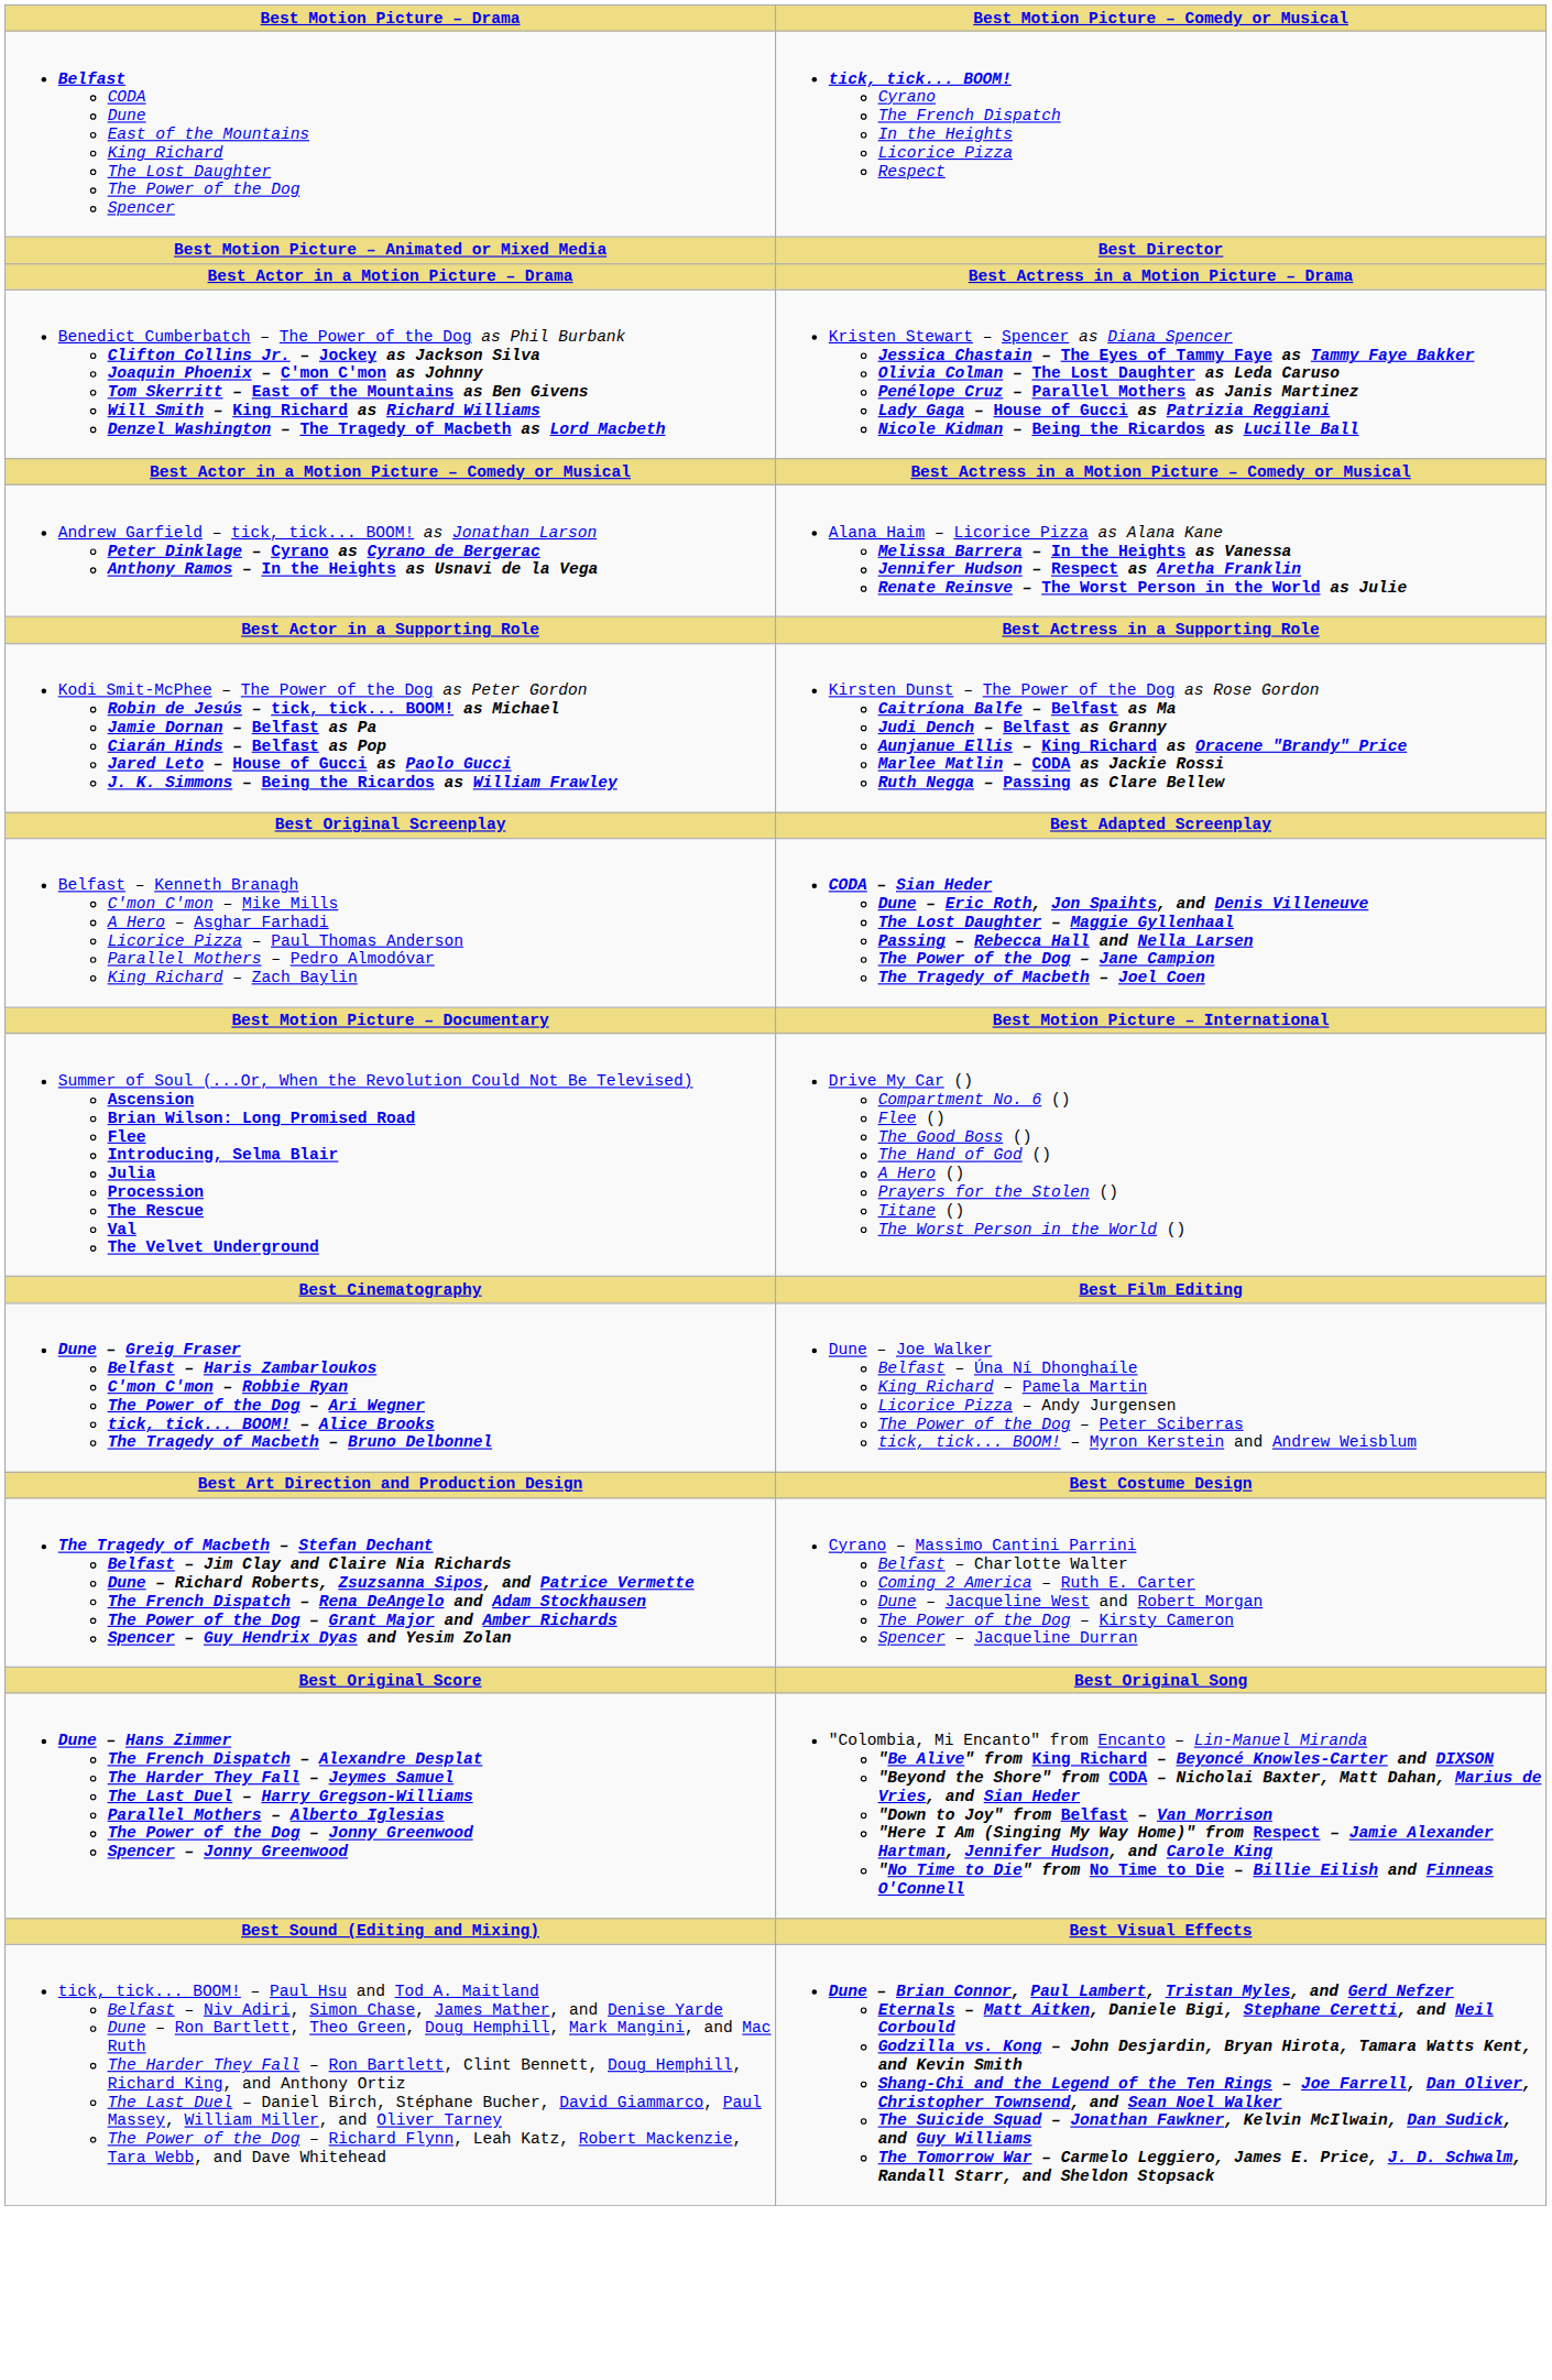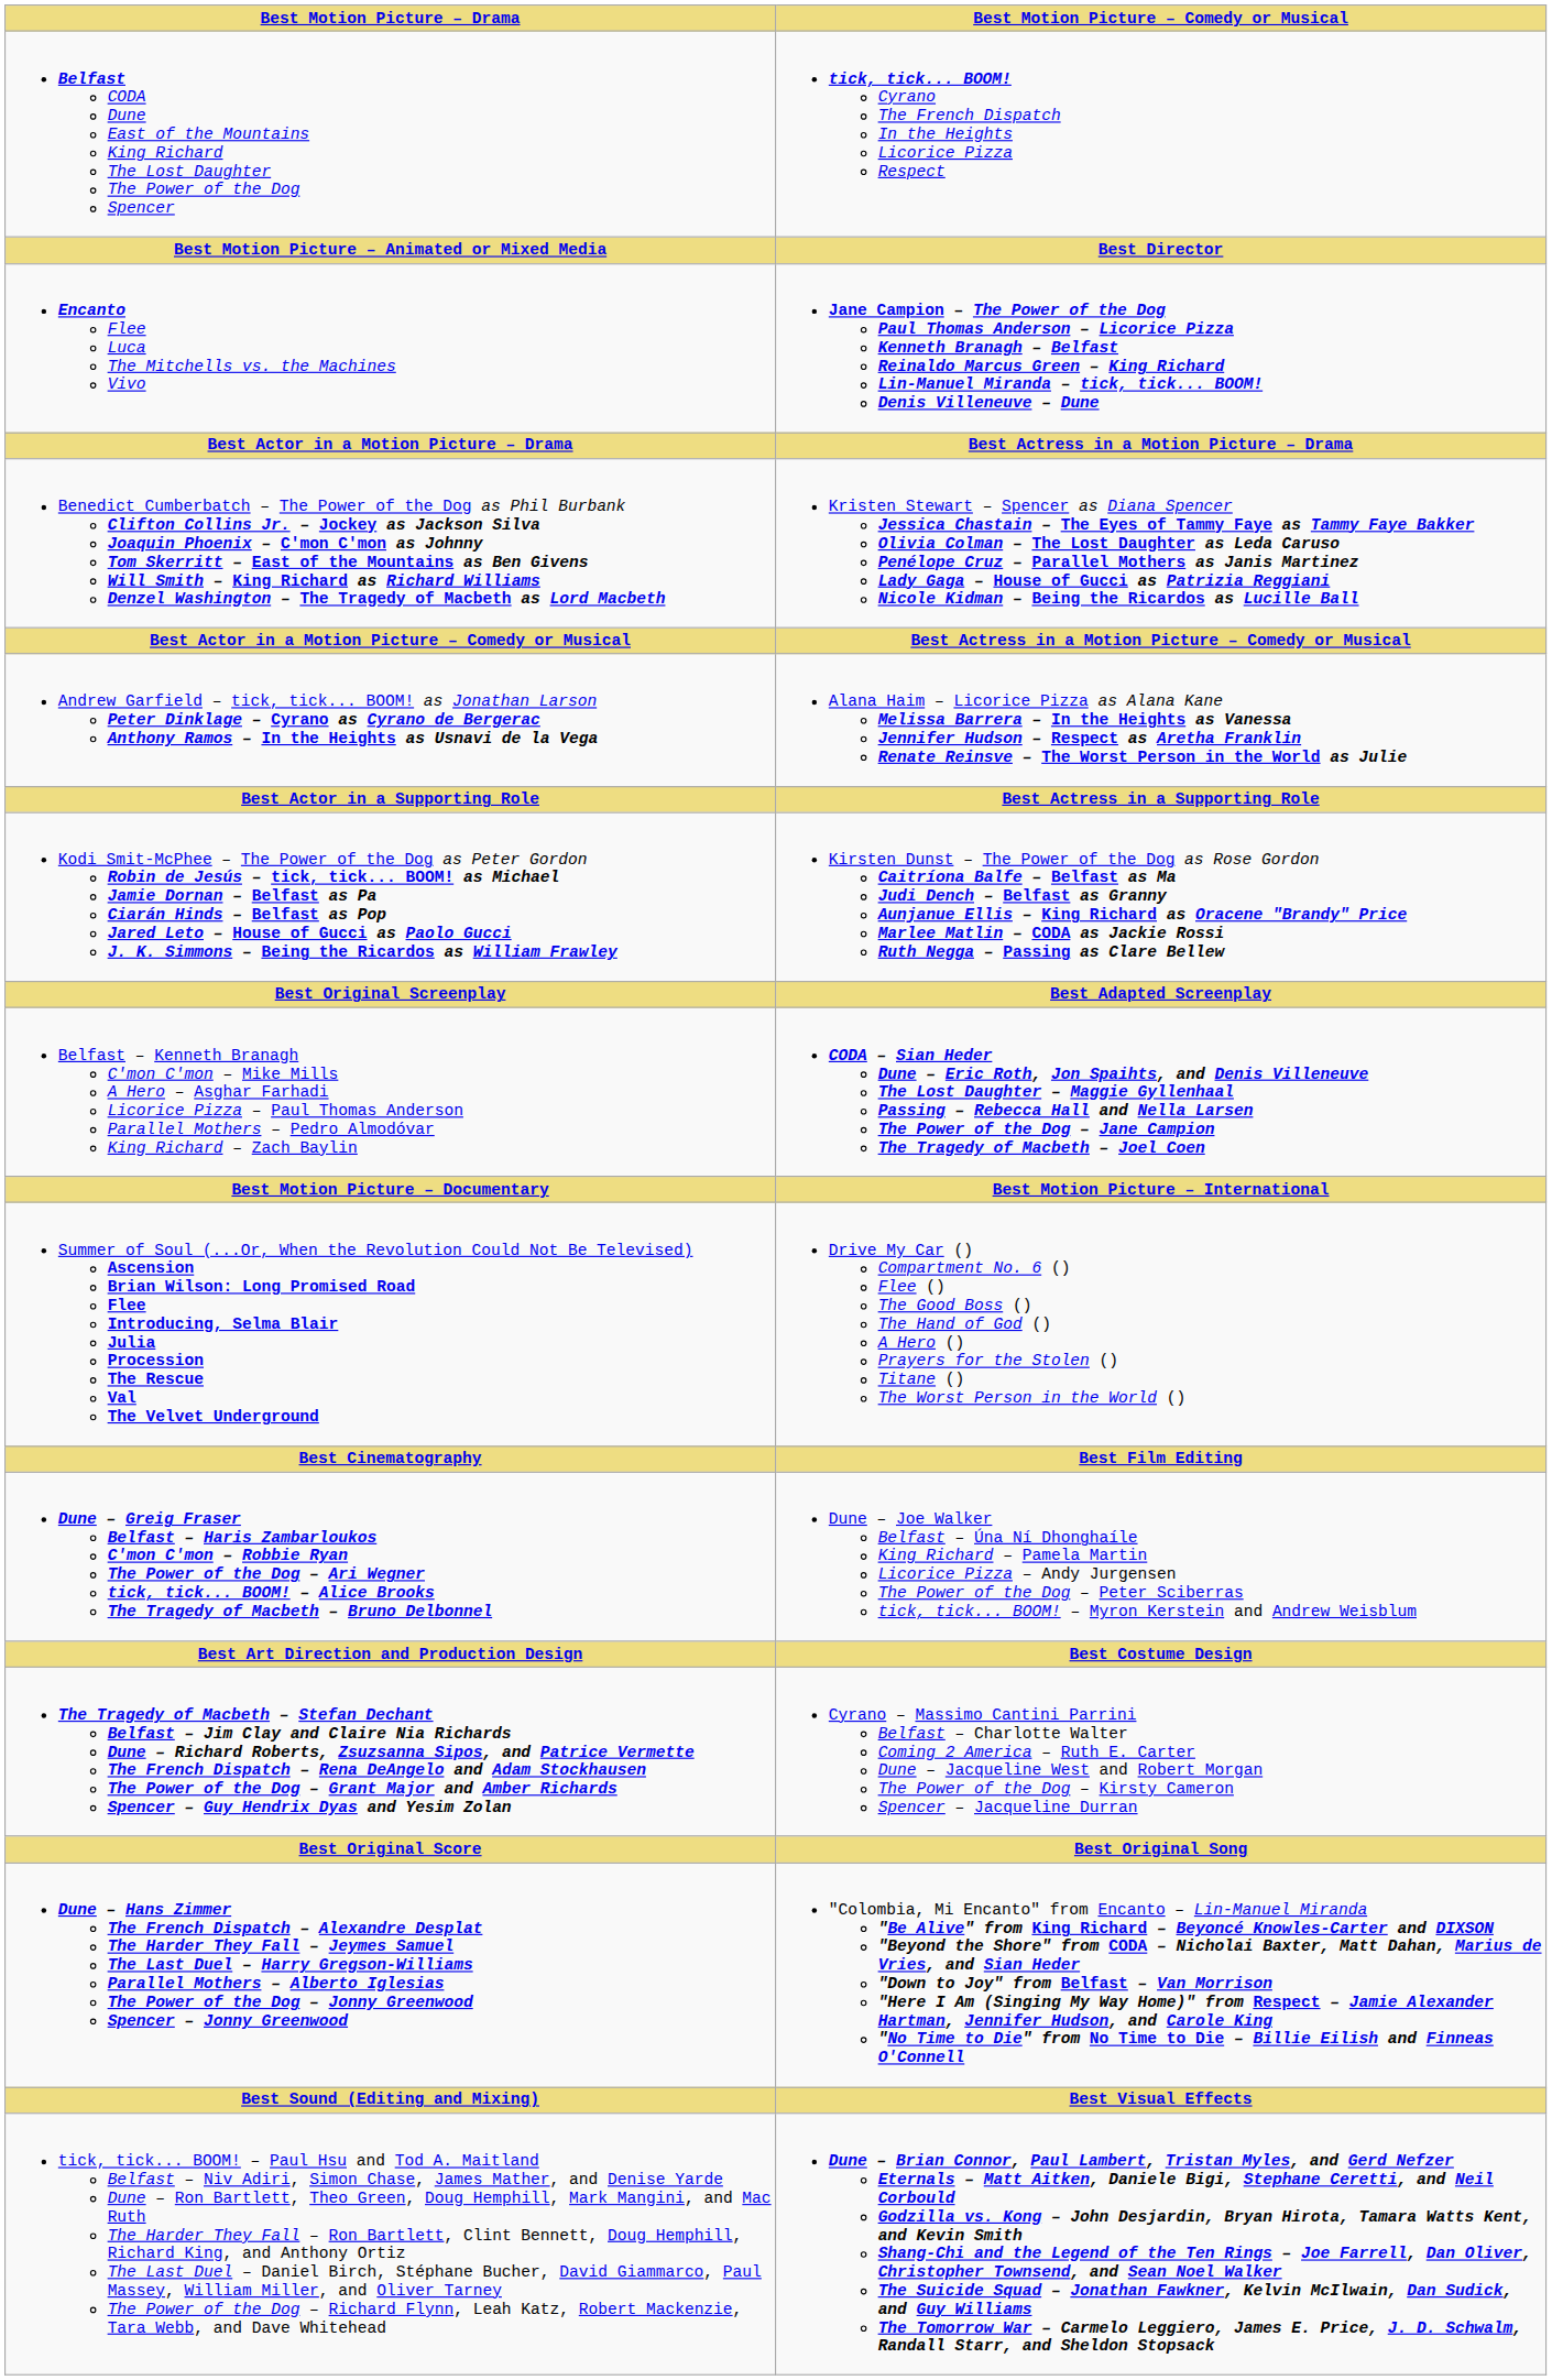+ row: Encanto Flee Luca The Mitchells vs. the Machines Vivo | Jane Campion – The Power of the Dog Paul Thomas Anderson – Licorice Pizza Kenneth Branagh – Belfast Reinaldo Marcus Green – King Richard Lin-Manuel Miranda – tick, tick... BOOM! Denis Villeneuve – Dune
